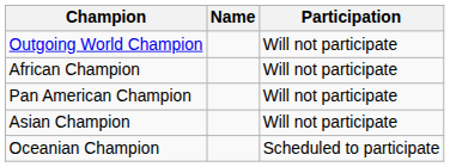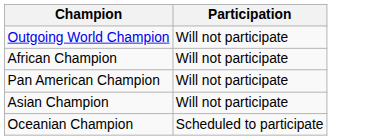- column: Name
